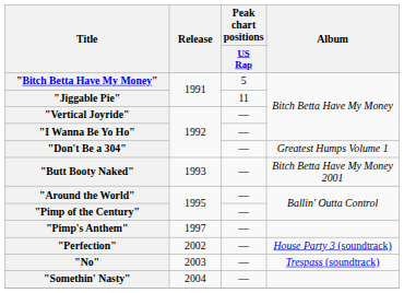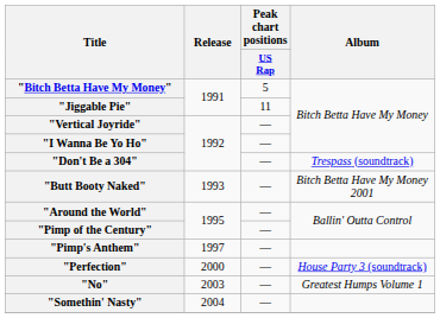"Don't Be a 304" | Album: Greatest Humps Volume 1 -> Trespass (soundtrack)
"Perfection" | Release: 2002 -> 2000
"No" | Album: Trespass (soundtrack) -> Greatest Humps Volume 1
